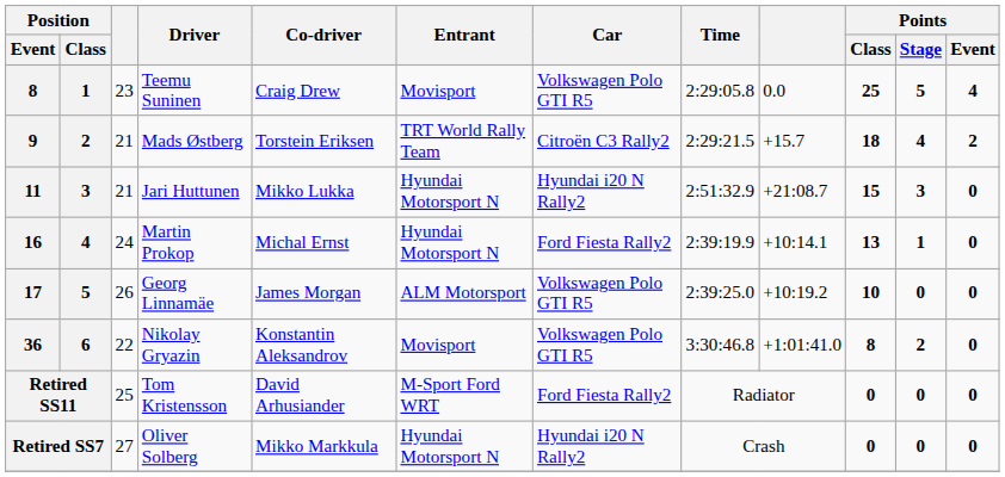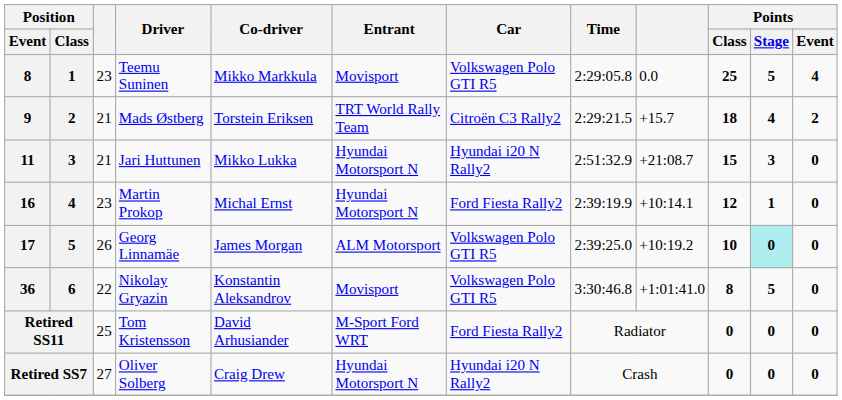Teemu Suninen | Co-driver: Craig Drew -> Mikko Markkula
Martin Prokop | column 3: 24 -> 23
Martin Prokop | Points / Class: 13 -> 12
Georg Linnamäe | Points / Stage: no background -> paleturquoise background
Nikolay Gryazin | Points / Stage: 2 -> 5
Oliver Solberg | Co-driver: Mikko Markkula -> Craig Drew
